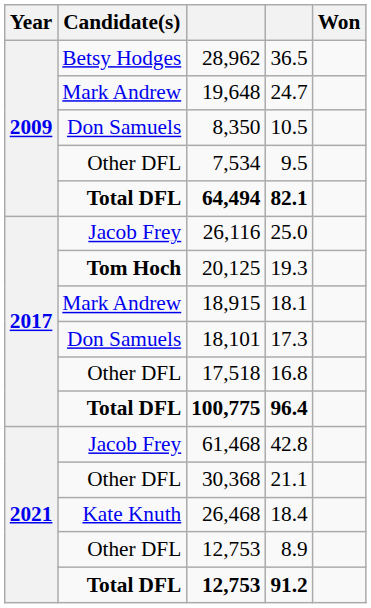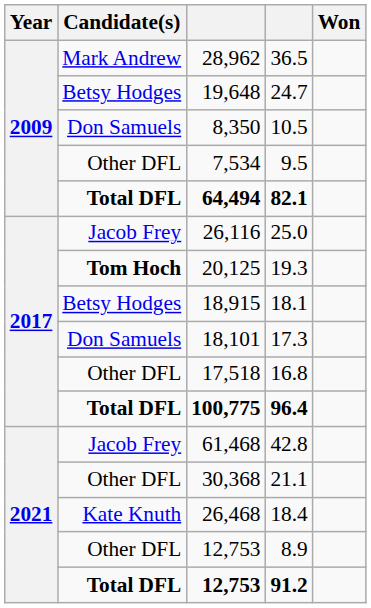36.5 | Candidate(s): Betsy Hodges -> Mark Andrew
24.7 | Candidate(s): Mark Andrew -> Betsy Hodges
18.1 | Candidate(s): Mark Andrew -> Betsy Hodges
